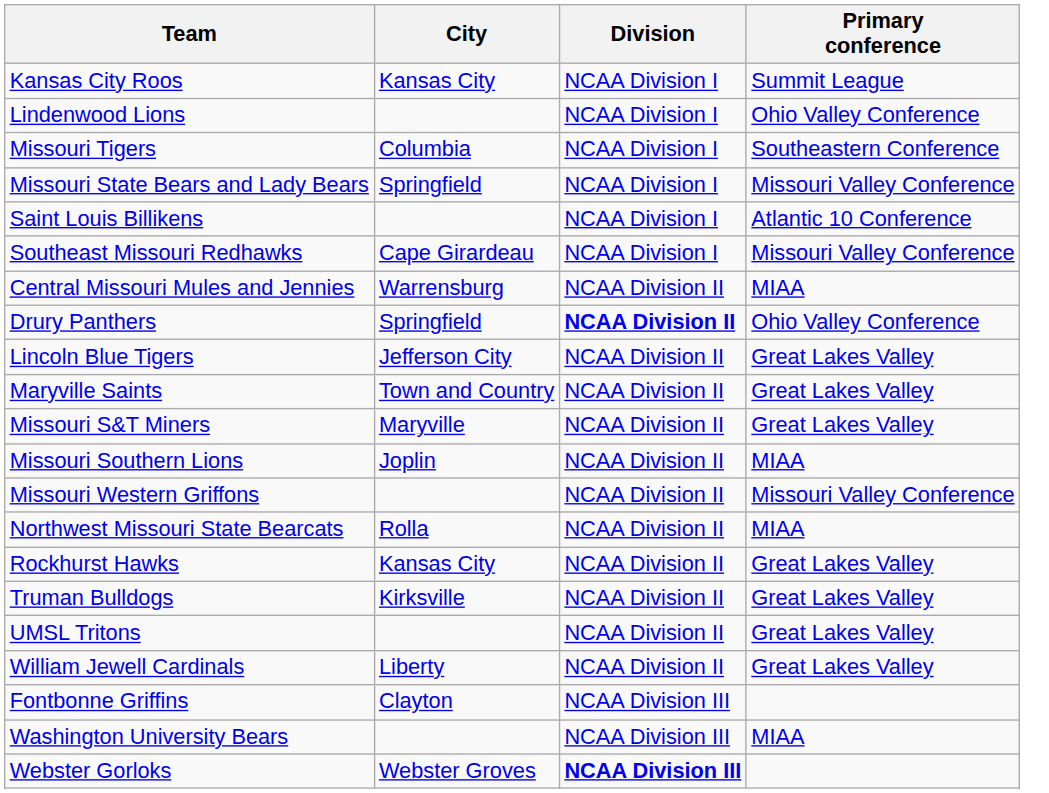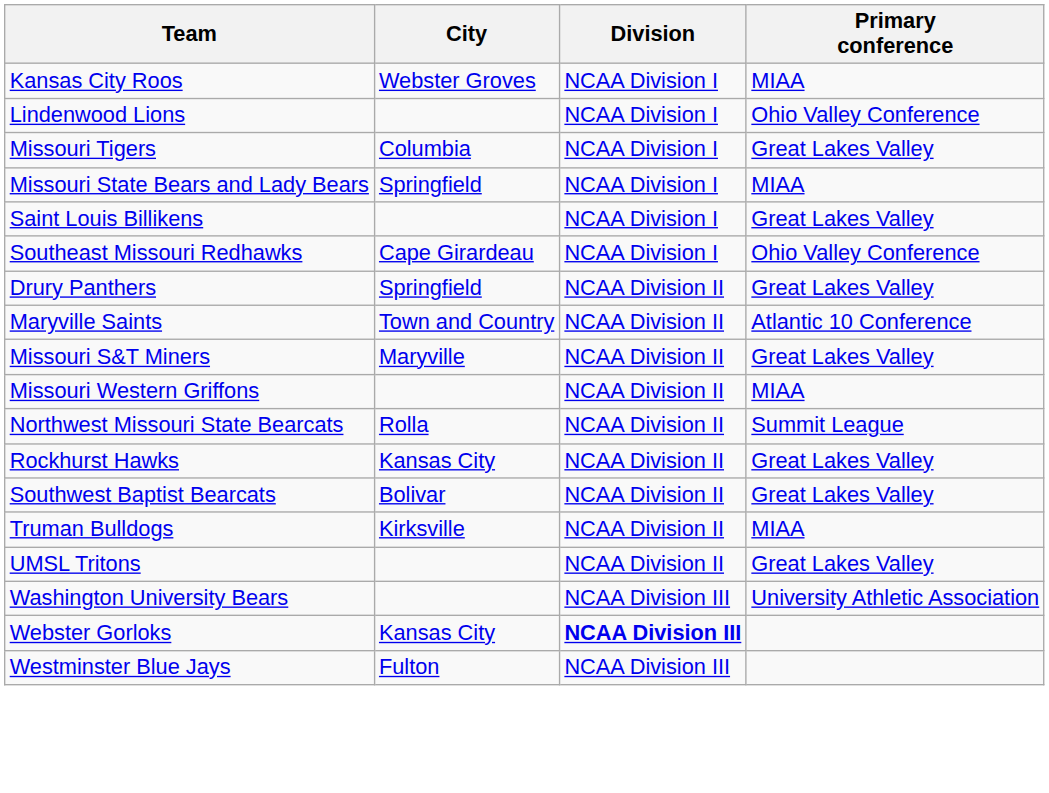Kansas City Roos | City: Kansas City -> Webster Groves
Kansas City Roos | Primary conference: Summit League -> MIAA
Missouri Tigers | Primary conference: Southeastern Conference -> Great Lakes Valley
Missouri State Bears and Lady Bears | Primary conference: Missouri Valley Conference -> MIAA
Saint Louis Billikens | Primary conference: Atlantic 10 Conference -> Great Lakes Valley
Southeast Missouri Redhawks | Primary conference: Missouri Valley Conference -> Ohio Valley Conference
- row: Central Missouri Mules and Jennies | Warrensburg | NCAA Division II | MIAA
Drury Panthers | Division: bold -> normal
Drury Panthers | Primary conference: Ohio Valley Conference -> Great Lakes Valley
- row: Lincoln Blue Tigers | Jefferson City | NCAA Division II | Great Lakes Valley
Maryville Saints | Primary conference: Great Lakes Valley -> Atlantic 10 Conference
- row: Missouri Southern Lions | Joplin | NCAA Division II | MIAA
Missouri Western Griffons | Primary conference: Missouri Valley Conference -> MIAA
Northwest Missouri State Bearcats | Primary conference: MIAA -> Summit League
+ row: Southwest Baptist Bearcats | Bolivar | NCAA Division II | Great Lakes Valley
Truman Bulldogs | Primary conference: Great Lakes Valley -> MIAA
- row: William Jewell Cardinals | Liberty | NCAA Division II | Great Lakes Valley
- row: Fontbonne Griffins | Clayton | NCAA Division III
Washington University Bears | Primary conference: MIAA -> University Athletic Association
Webster Gorloks | City: Webster Groves -> Kansas City
+ row: Westminster Blue Jays | Fulton | NCAA Division III
